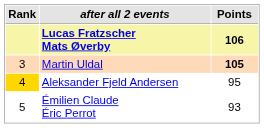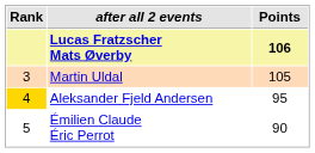Martin Uldal | Points: bold -> normal
Émilien Claude Éric Perrot | Points: 93 -> 90
